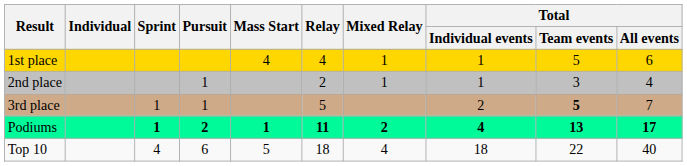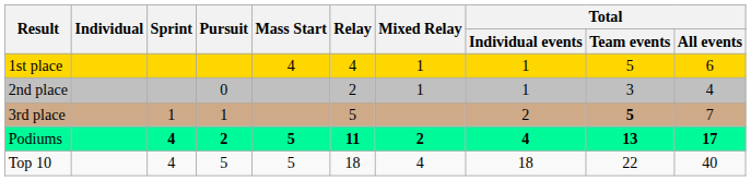2nd place | Pursuit: 1 -> 0
Podiums | Sprint: 1 -> 4
Podiums | Mass Start: 1 -> 5
Top 10 | Pursuit: 6 -> 5
